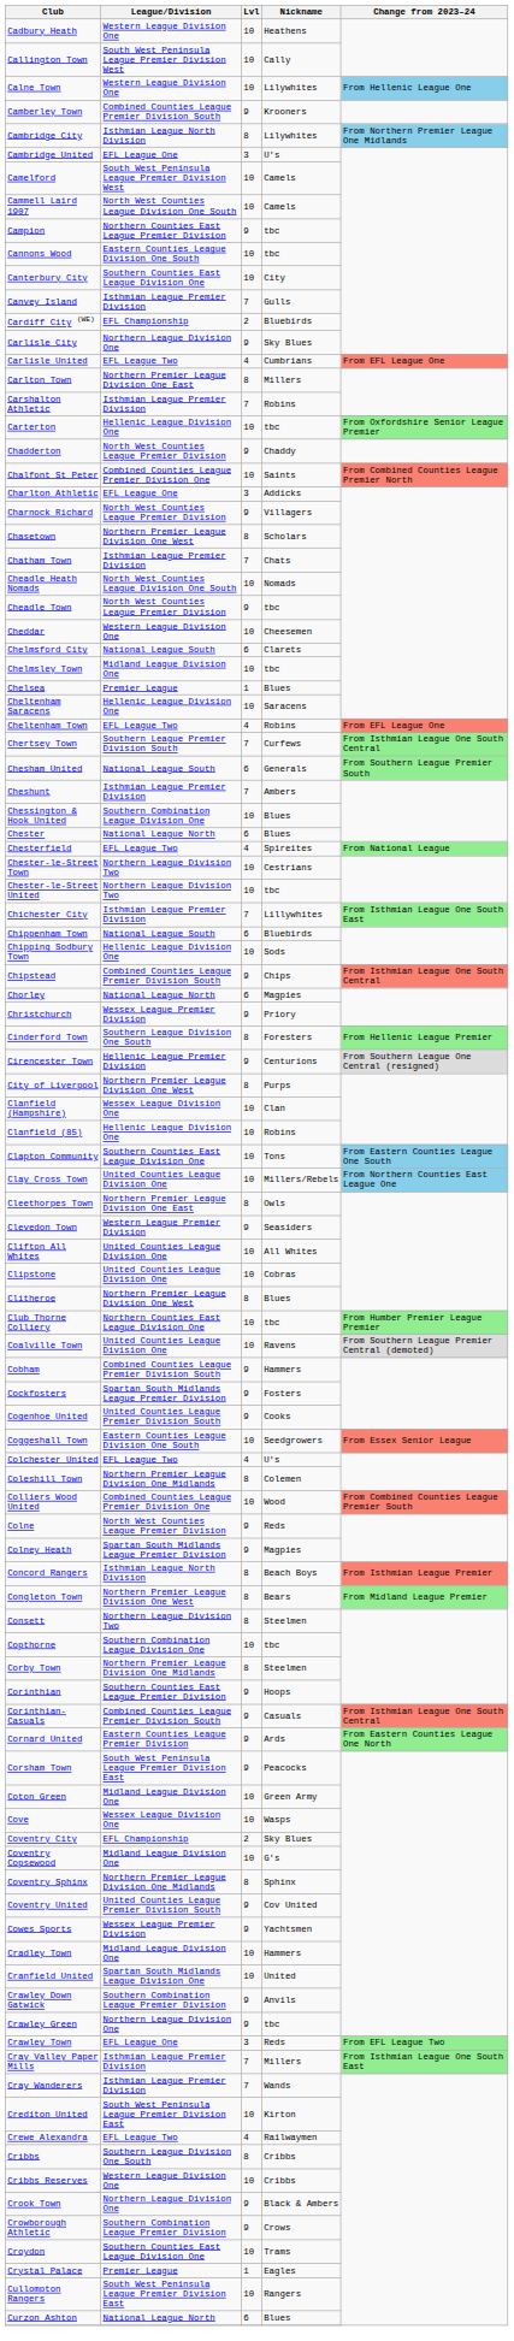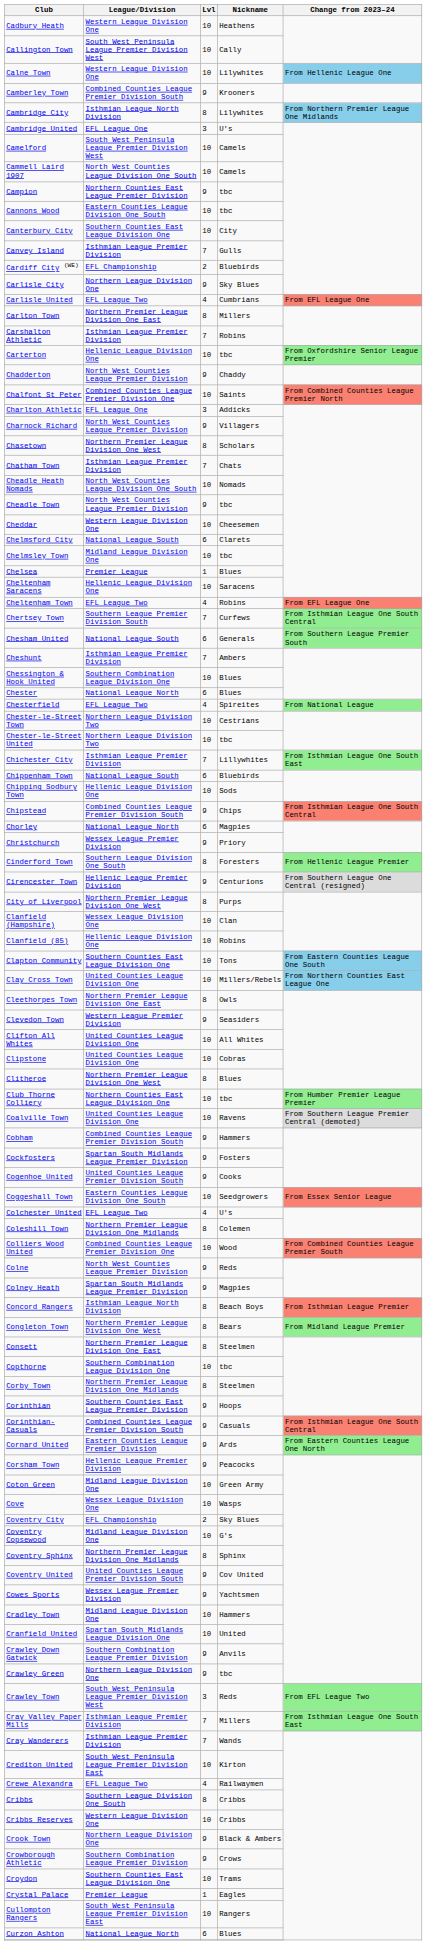Consett | League/Division: Northern League Division Two -> Northern Premier League Division One East
Corsham Town | League/Division: South West Peninsula League Premier Division East -> Hellenic League Premier Division
Crawley Town | League/Division: EFL League One -> South West Peninsula League Premier Division West
